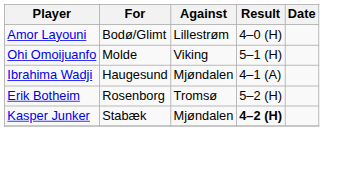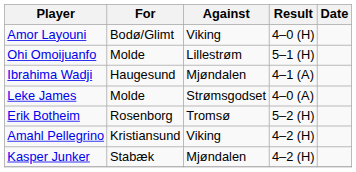Amor Layouni | Against: Lillestrøm -> Viking
Ohi Omoijuanfo | Against: Viking -> Lillestrøm
+ row: Leke James | Molde | Strømsgodset | 4–0 (A)
+ row: Amahl Pellegrino | Kristiansund | Viking | 4–2 (H)
Kasper Junker | Result: bold -> normal
